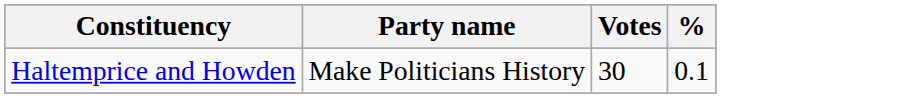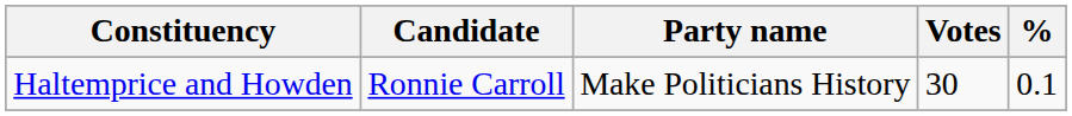+ column: Candidate | Ronnie Carroll
